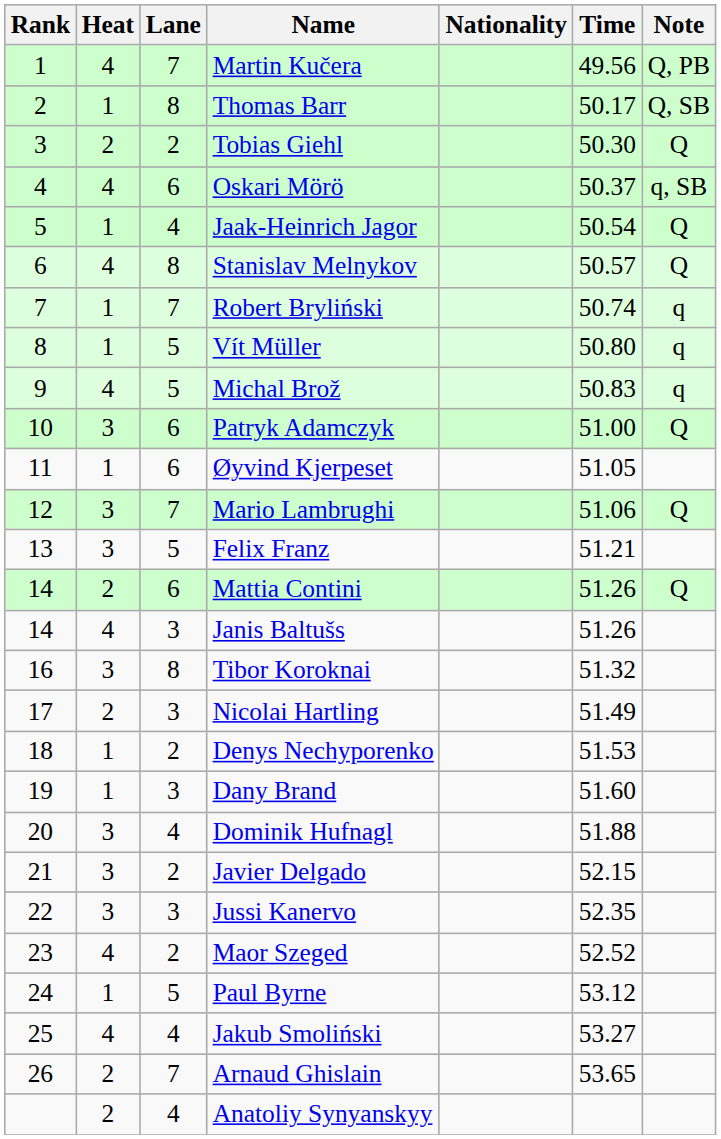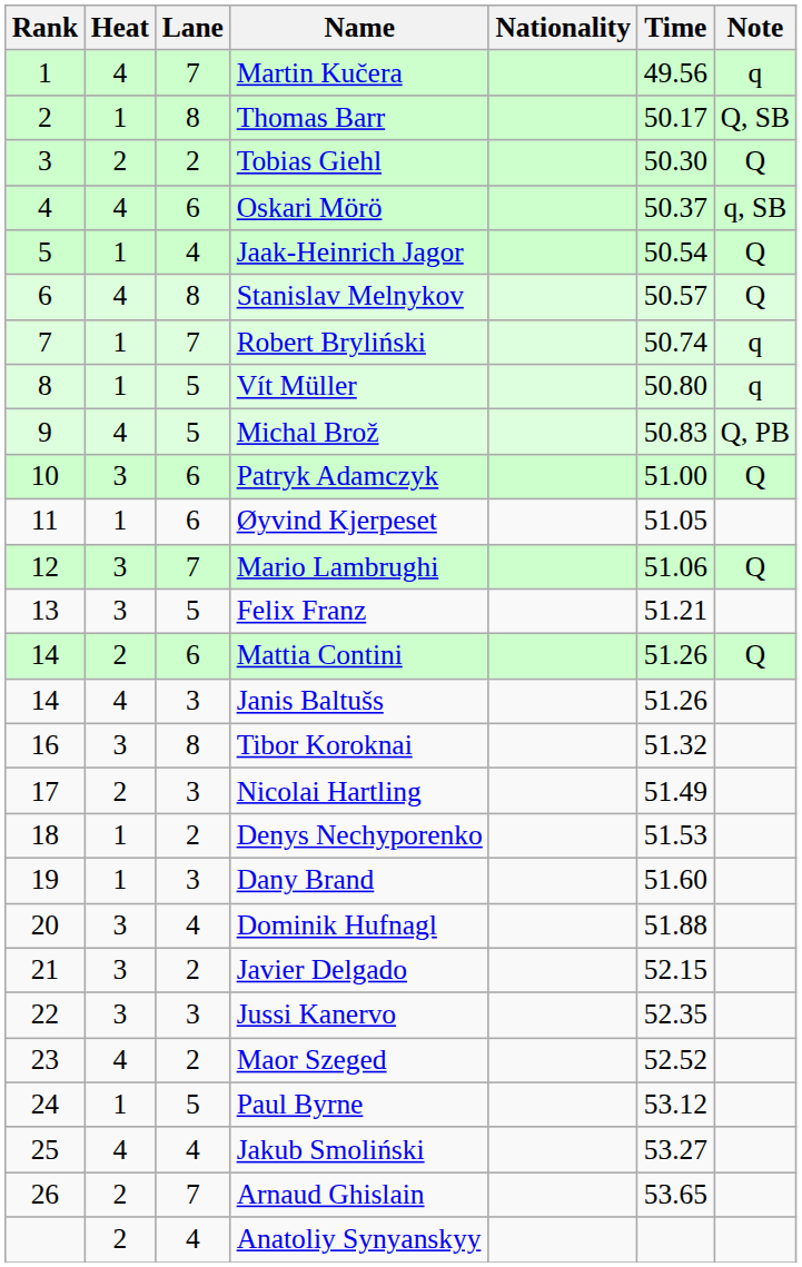Martin Kučera | Note: Q, PB -> q
Michal Brož | Note: q -> Q, PB
